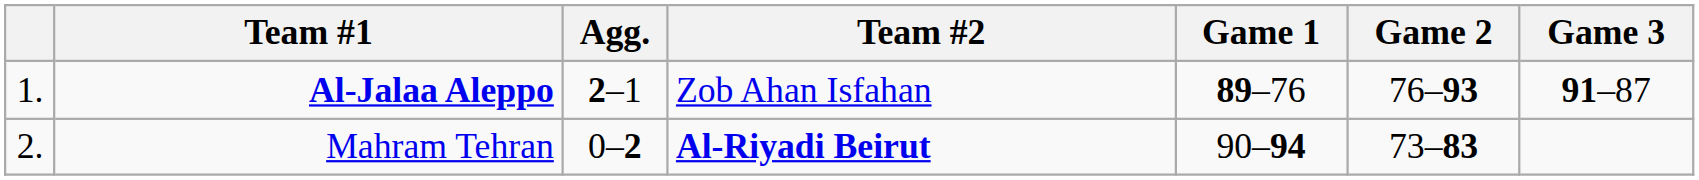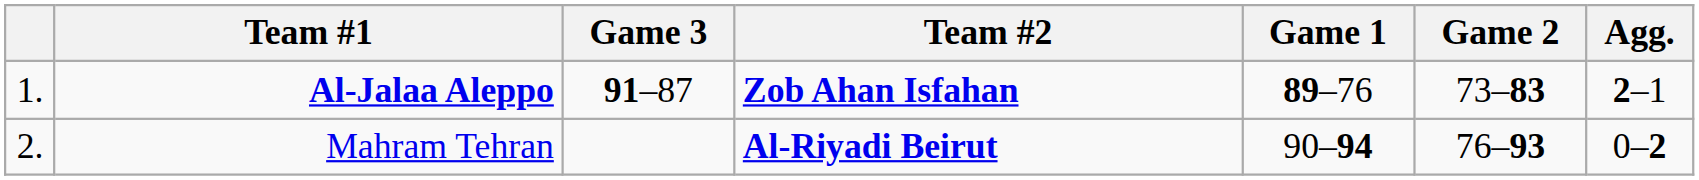columns swapped: Agg. <-> Game 3
Al-Jalaa Aleppo | Team #2: normal -> bold
Al-Jalaa Aleppo | Game 2: 76–93 -> 73–83
Mahram Tehran | Game 2: 73–83 -> 76–93
